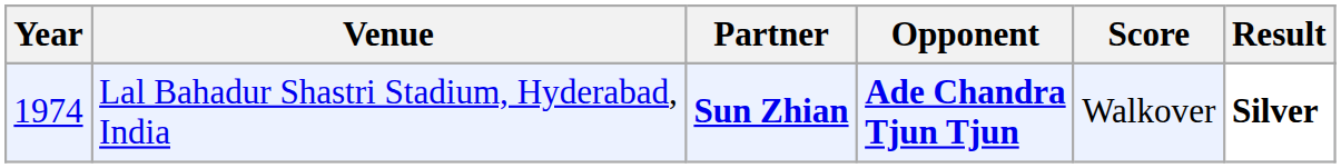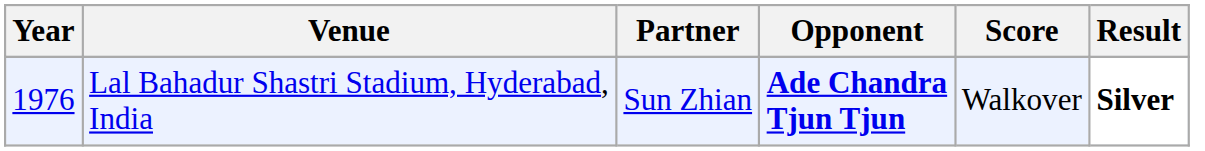Lal Bahadur Shastri Stadium, Hyderabad, India | Year: 1974 -> 1976
Lal Bahadur Shastri Stadium, Hyderabad, India | Partner: bold -> normal
